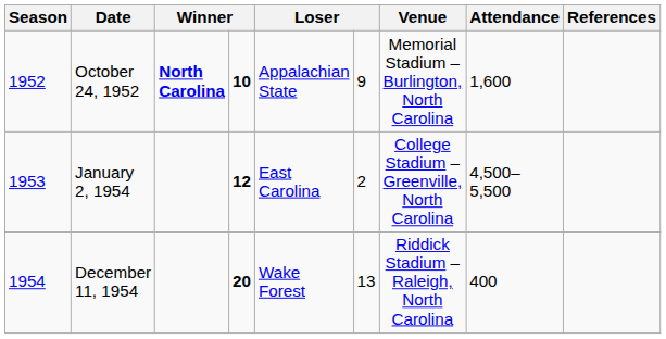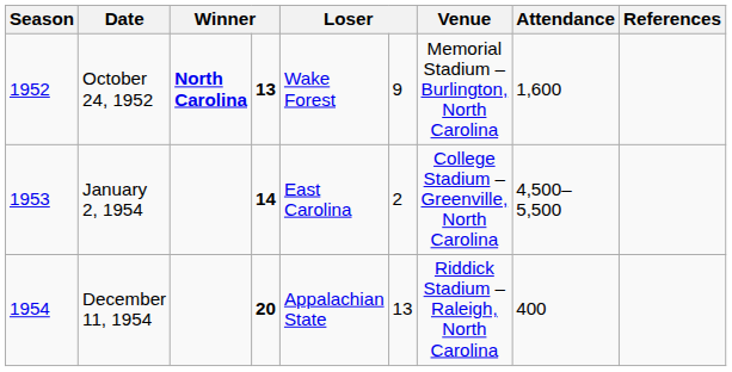October 24, 1952 | column 4: 10 -> 13
October 24, 1952 | column 5: Appalachian State -> Wake Forest
January 2, 1954 | column 4: 12 -> 14
December 11, 1954 | column 5: Wake Forest -> Appalachian State
